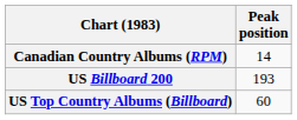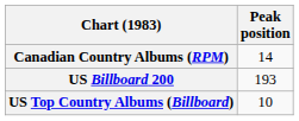US Top Country Albums (Billboard) | Peak position: 60 -> 10
